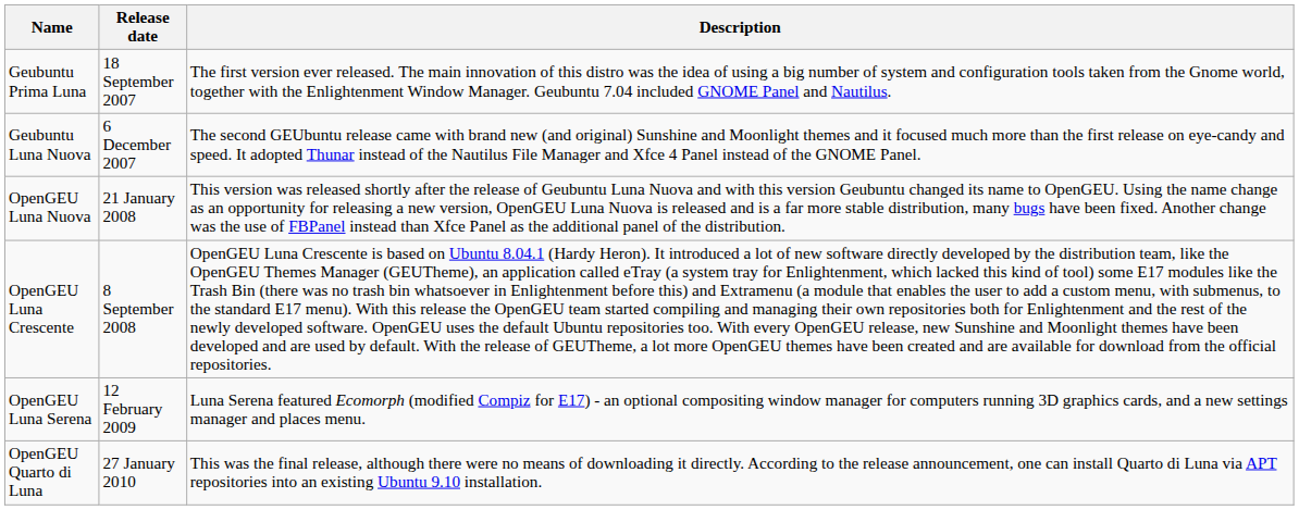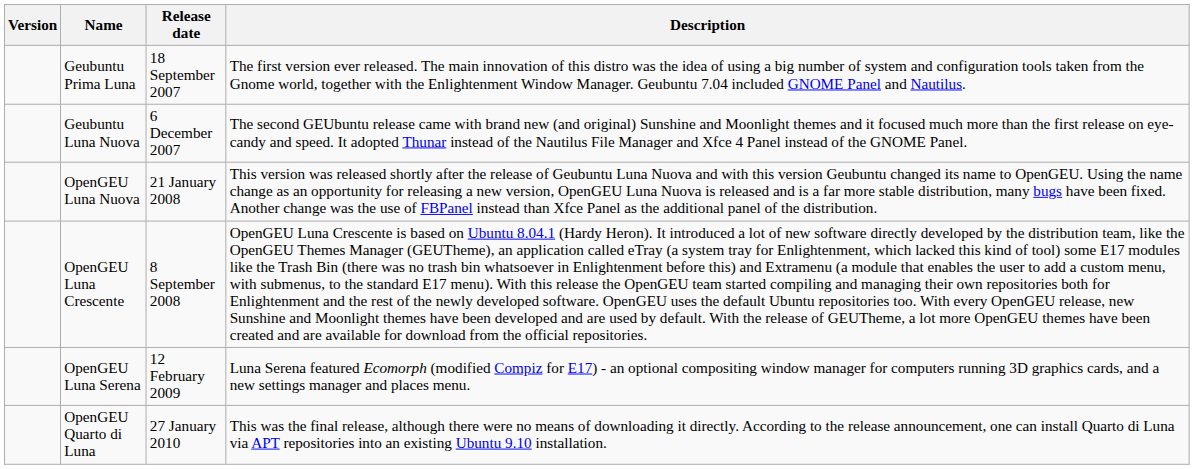+ column: Version
